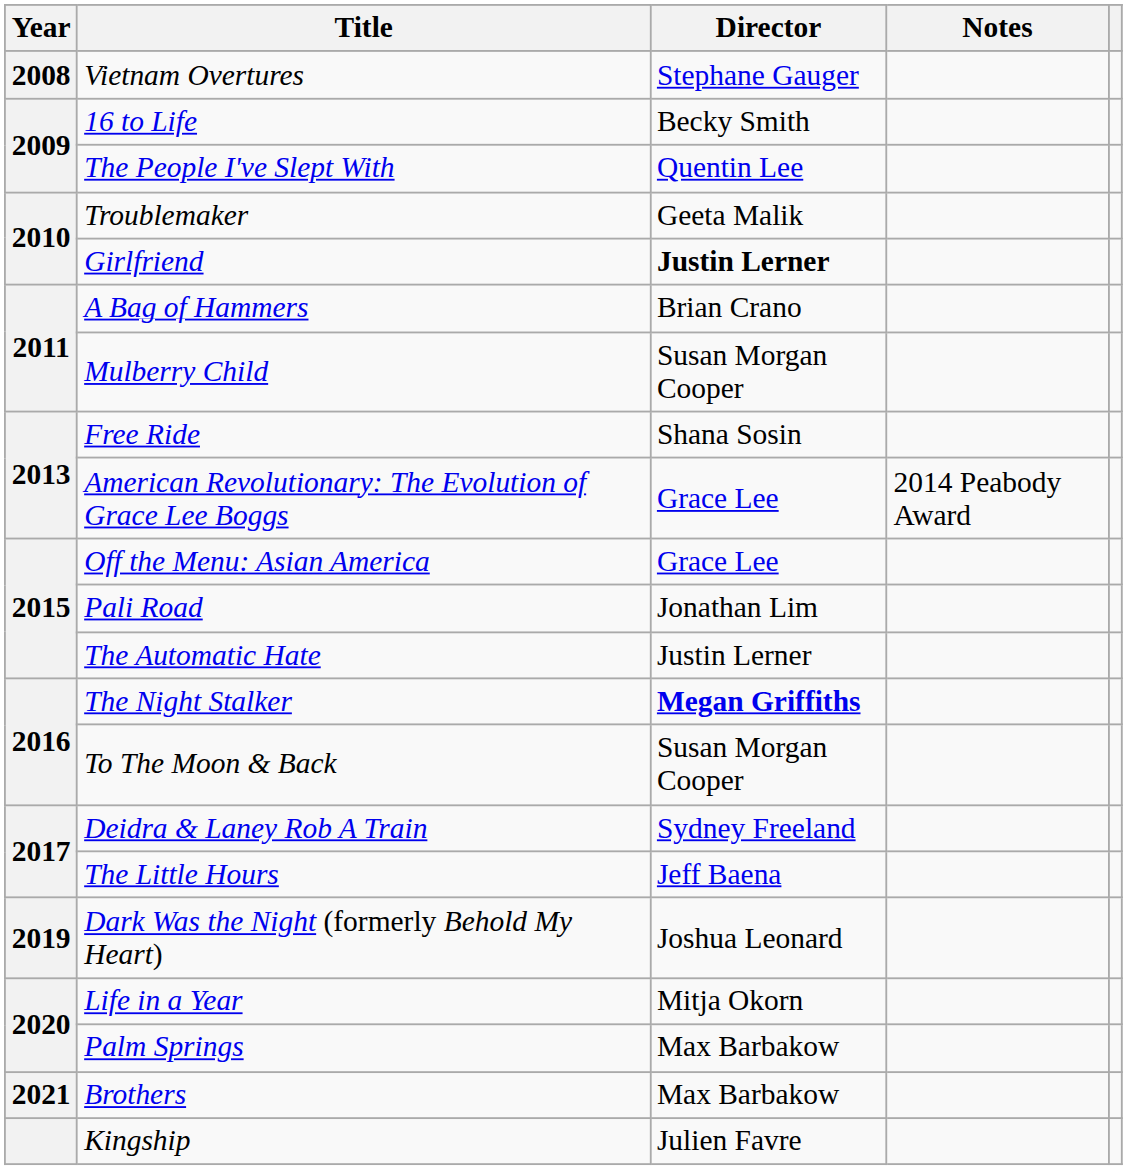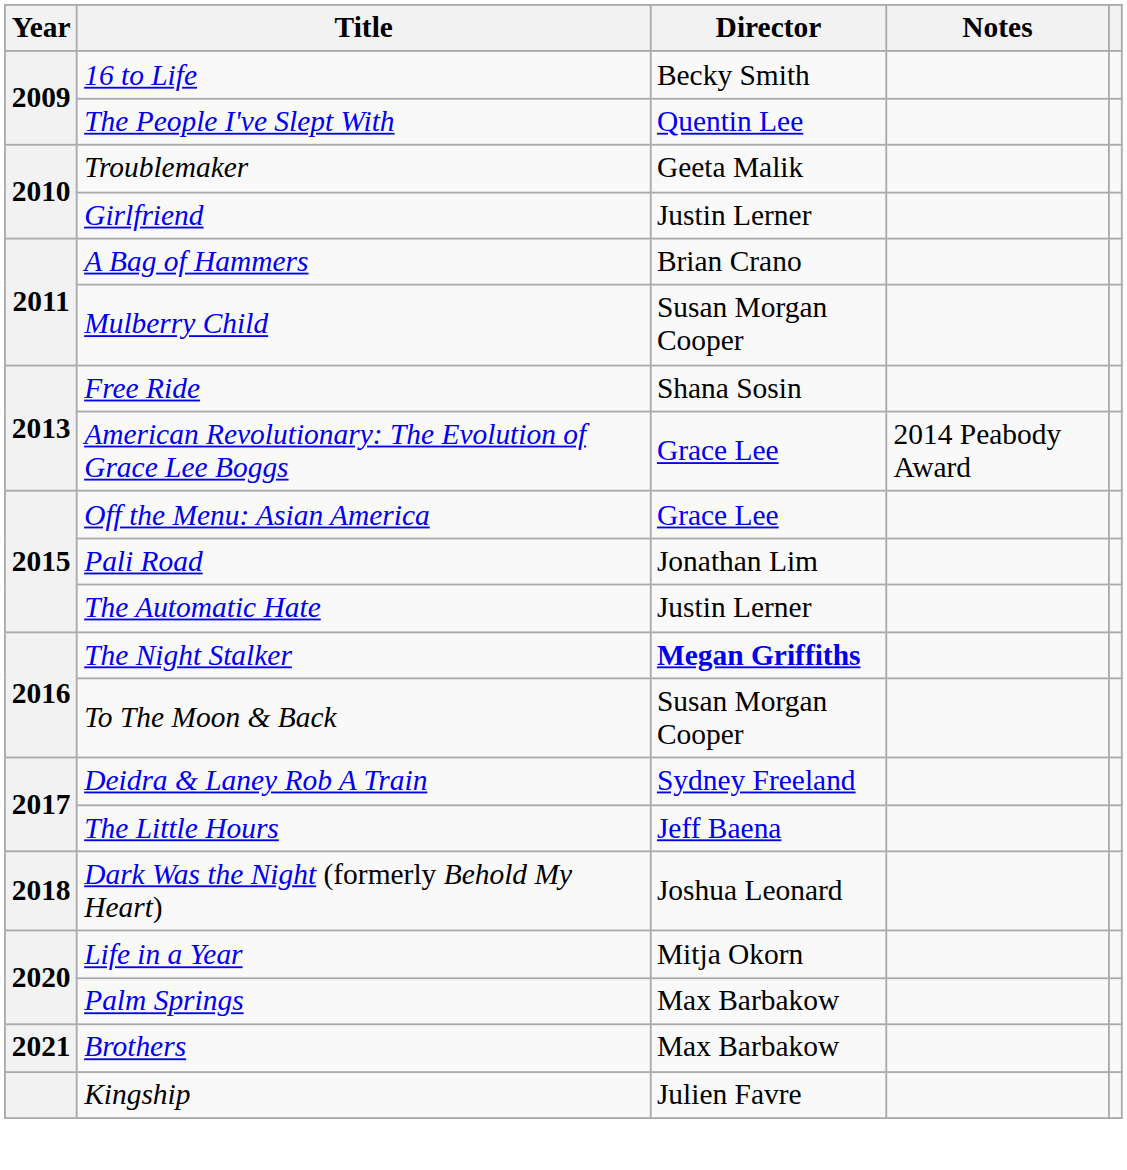- row: 2008 | Vietnam Overtures | Stephane Gauger
Girlfriend | Director: bold -> normal
Dark Was the Night (formerly Behold My Heart) | Year: 2019 -> 2018
